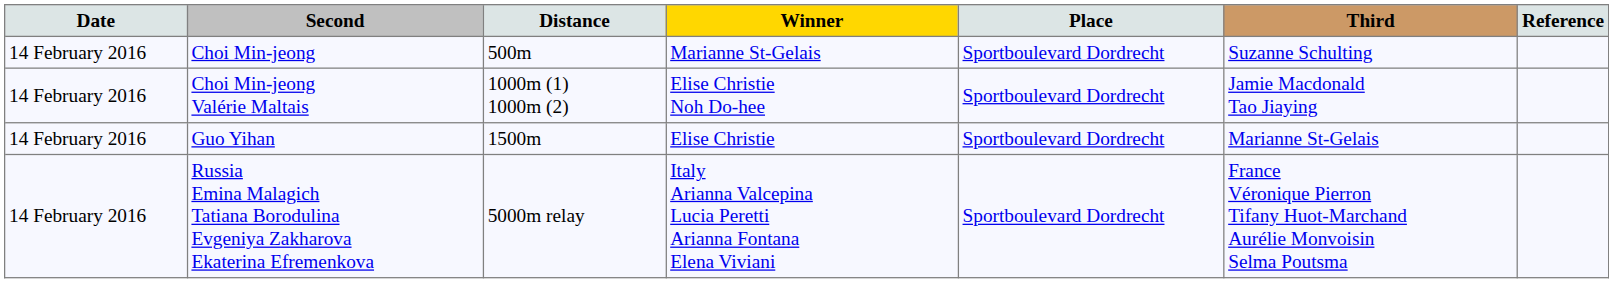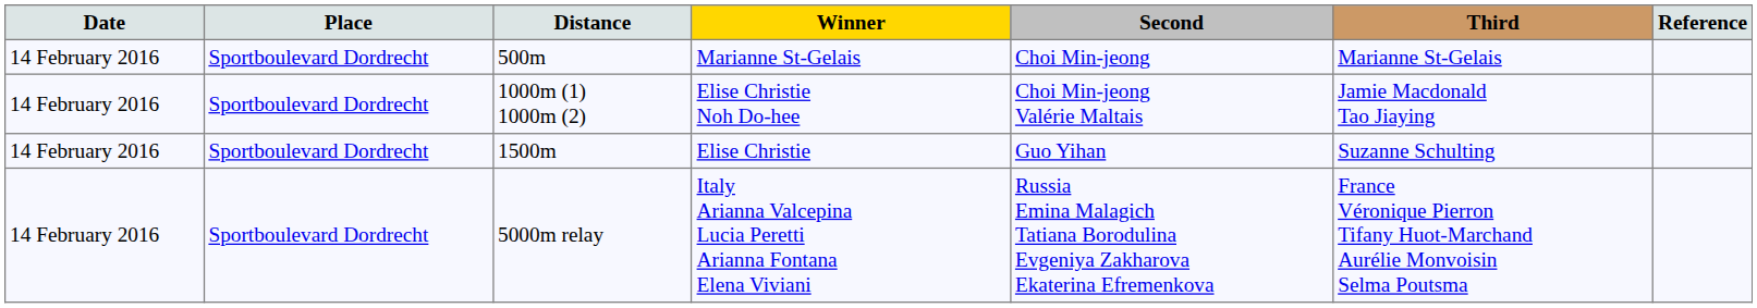columns swapped: Place <-> Second
500m | Third: Suzanne Schulting -> Marianne St-Gelais
1500m | Third: Marianne St-Gelais -> Suzanne Schulting
